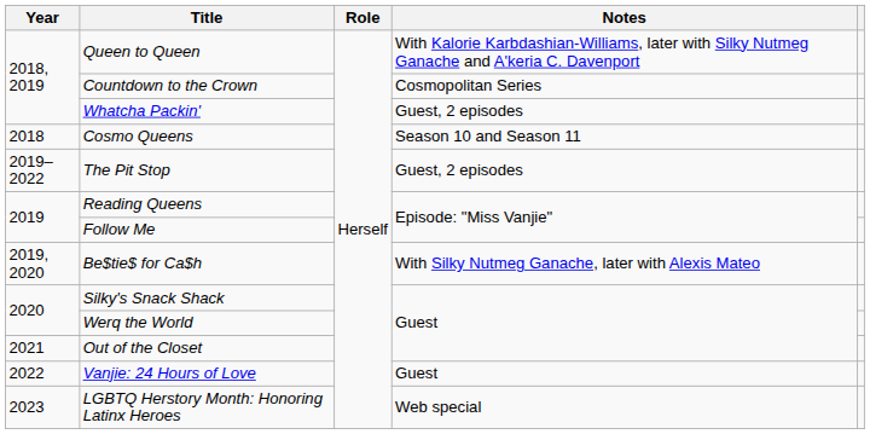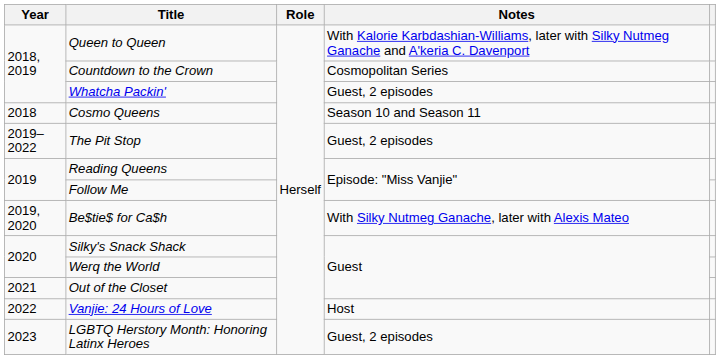Vanjie: 24 Hours of Love | Notes: Guest -> Host
LGBTQ Herstory Month: Honoring Latinx Heroes | Notes: Web special -> Guest, 2 episodes
